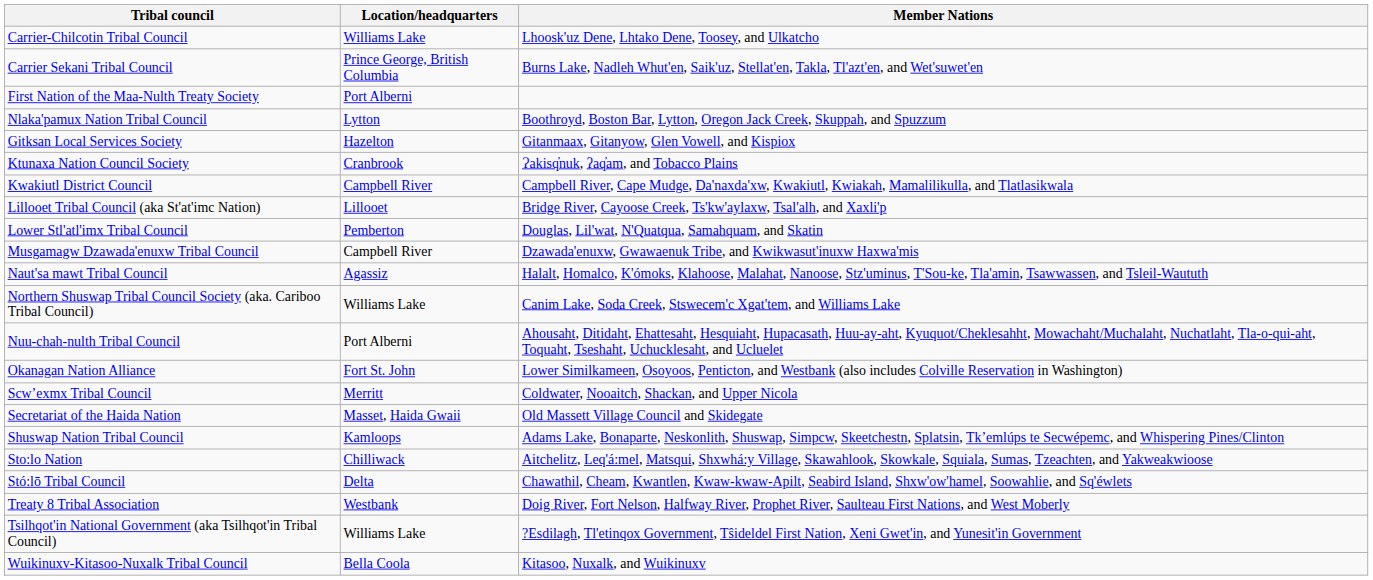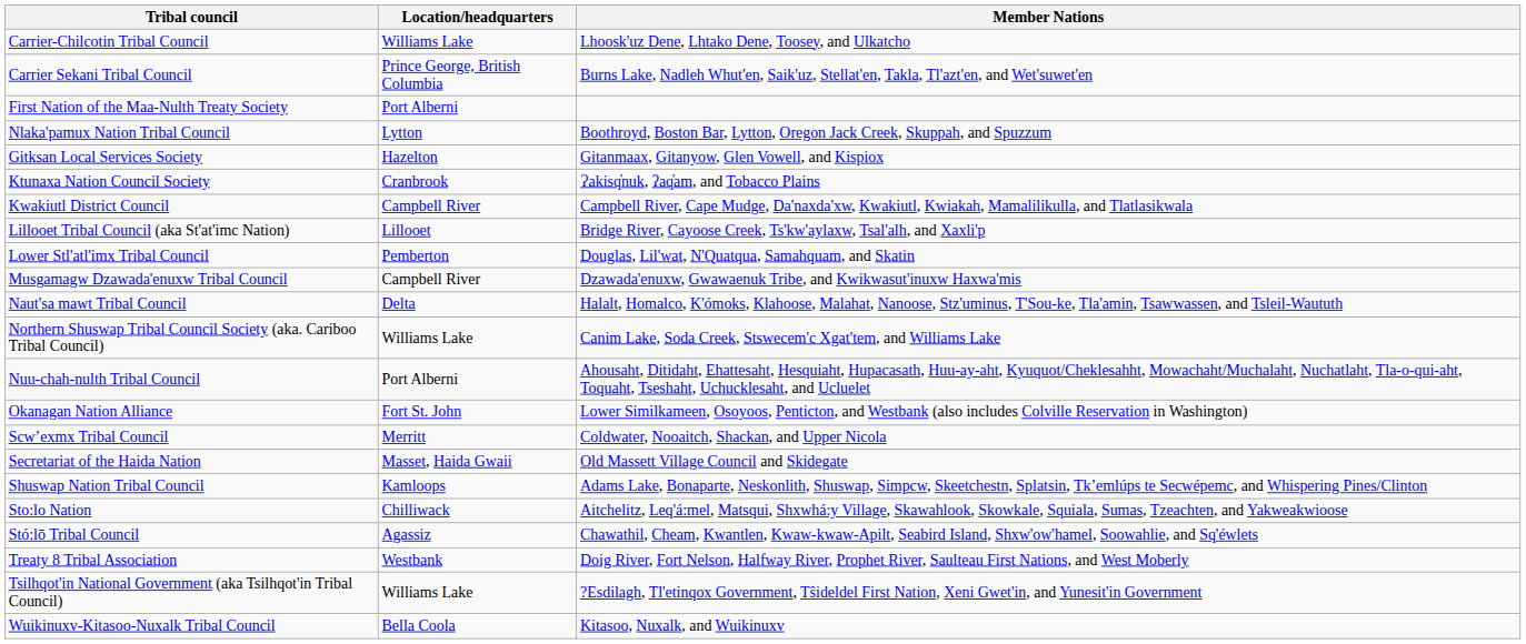Naut'sa mawt Tribal Council | Location/headquarters: Agassiz -> Delta
Stó:lō Tribal Council | Location/headquarters: Delta -> Agassiz
